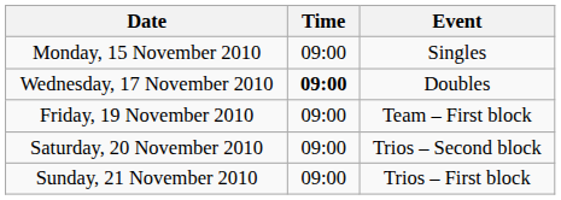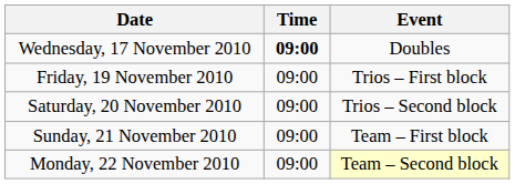- row: Monday, 15 November 2010 | 09:00 | Singles
Friday, 19 November 2010 | Event: Team – First block -> Trios – First block
Sunday, 21 November 2010 | Event: Trios – First block -> Team – First block
+ row: Monday, 22 November 2010 | 09:00 | Team – Second block
